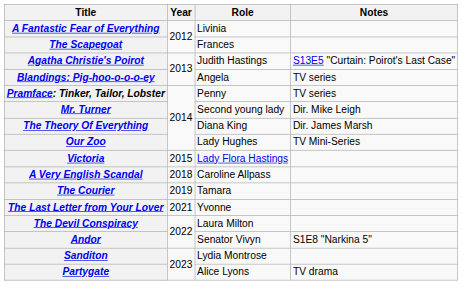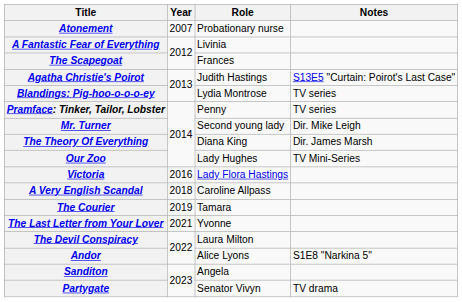+ row: Atonement | 2007 | Probationary nurse
Blandings: Pig-hoo-o-o-o-ey | Role: Angela -> Lydia Montrose
Victoria | Year: 2015 -> 2016
Andor | Role: Senator Vivyn -> Alice Lyons
Sanditon | Role: Lydia Montrose -> Angela
Partygate | Role: Alice Lyons -> Senator Vivyn
